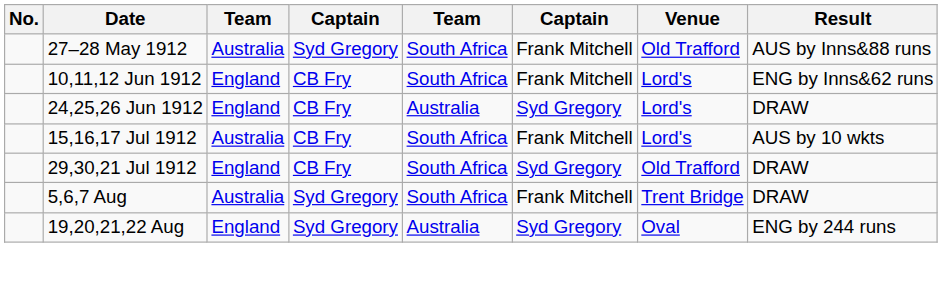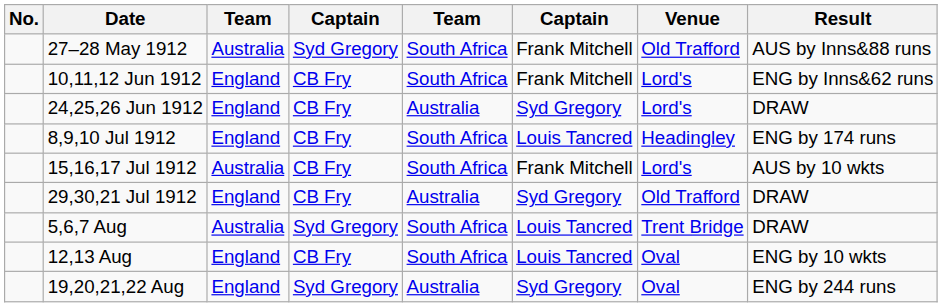+ row: 8,9,10 Jul 1912 | England | CB Fry | South Africa | Louis Tancred | Headingley | ENG by 174 runs
29,30,21 Jul 1912 | column 5: South Africa -> Australia
5,6,7 Aug | column 6: Frank Mitchell -> Louis Tancred
+ row: 12,13 Aug | England | CB Fry | South Africa | Louis Tancred | Oval | ENG by 10 wkts
